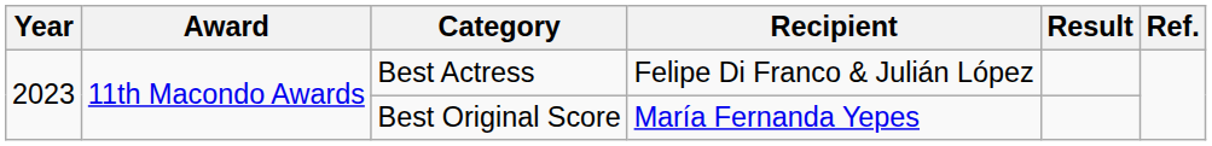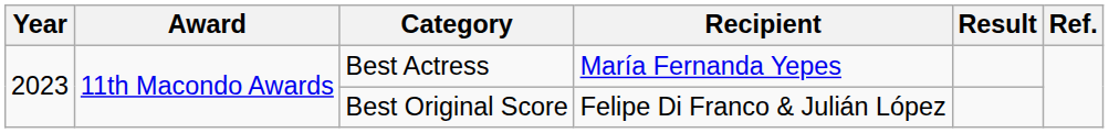Best Actress | Recipient: Felipe Di Franco & Julián López -> María Fernanda Yepes
Best Original Score | Recipient: María Fernanda Yepes -> Felipe Di Franco & Julián López
